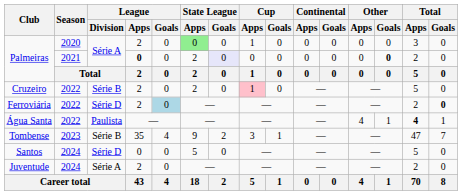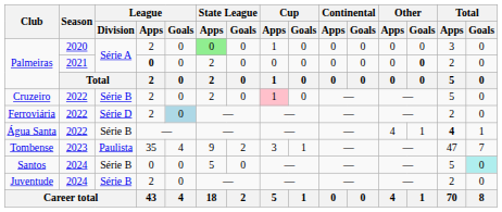Palmeiras / 2021 | State League / Goals: lavender background -> no background
Ferroviária | Total / Goals: bold -> normal
Água Santa | League / Division: Paulista -> Série B
Tombense | League / Division: Série B -> Paulista
Santos | League / Division: Série D -> Série B
Santos | Total / Goals: no background -> paleturquoise background
Juventude | League / Division: Série A -> Série B
